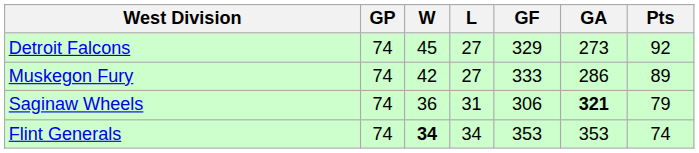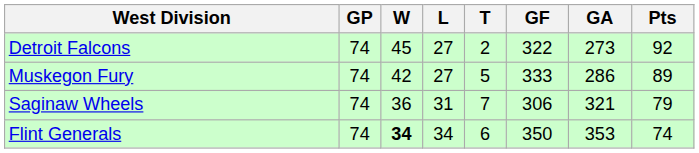+ column: T | 2 | 5 | 7 | 6
Detroit Falcons | GF: 329 -> 322
Saginaw Wheels | GA: bold -> normal
Flint Generals | GF: 353 -> 350
